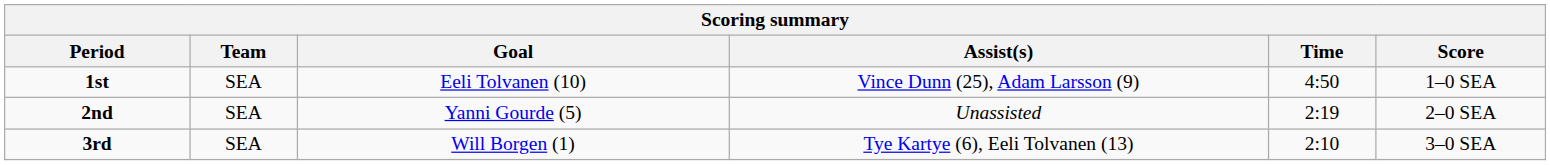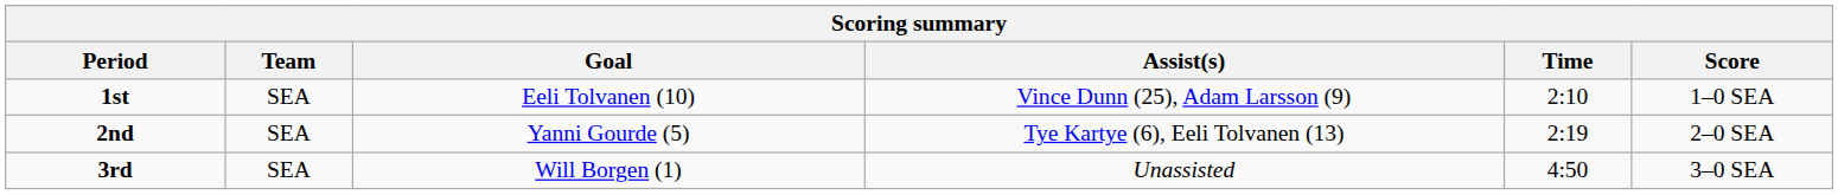1st | Time: 4:50 -> 2:10
2nd | Assist(s): Unassisted -> Tye Kartye (6), Eeli Tolvanen (13)
3rd | Assist(s): Tye Kartye (6), Eeli Tolvanen (13) -> Unassisted
3rd | Time: 2:10 -> 4:50
